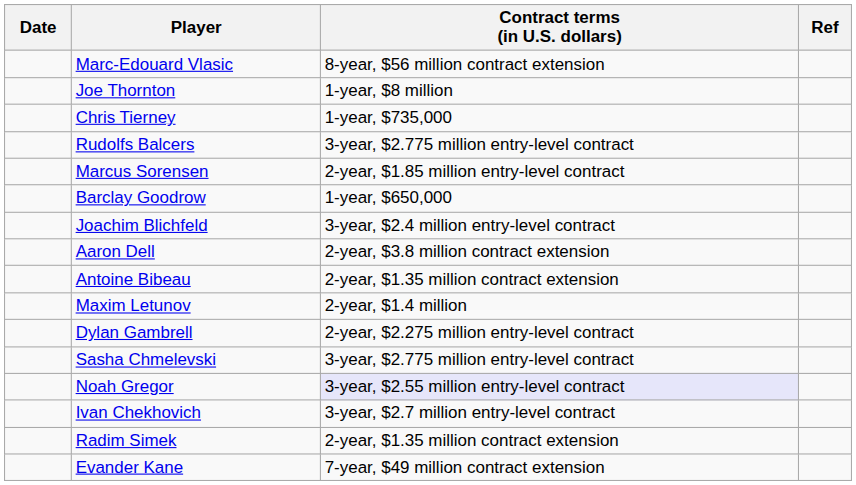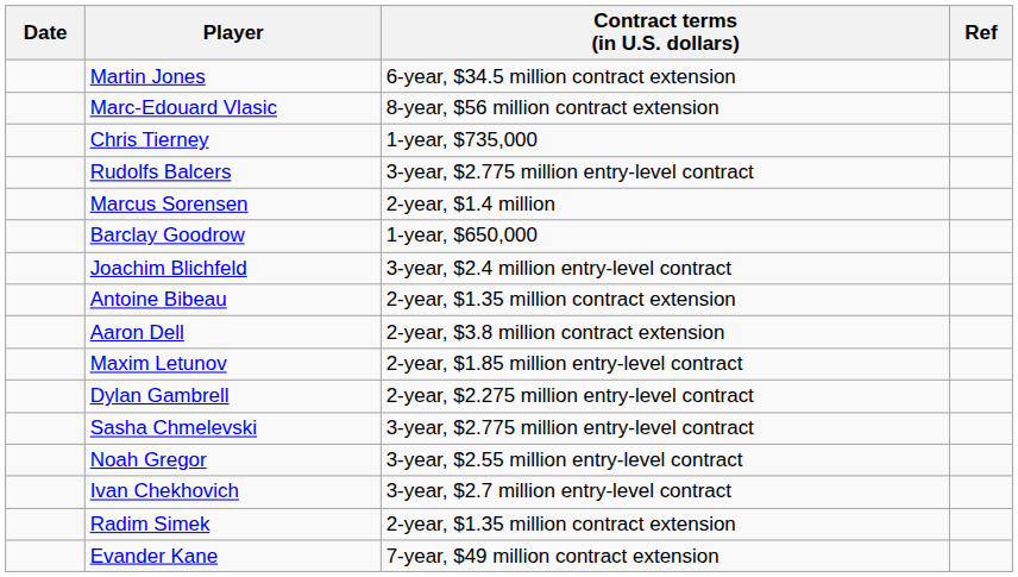+ row: Martin Jones | 6-year, $34.5 million contract extension
- row: Joe Thornton | 1-year, $8 million
Marcus Sorensen | Contract terms (in U.S. dollars): 2-year, $1.85 million entry-level contract -> 2-year, $1.4 million
rows swapped: Aaron Dell <-> Antoine Bibeau
Maxim Letunov | Contract terms (in U.S. dollars): 2-year, $1.4 million -> 2-year, $1.85 million entry-level contract
Noah Gregor | Contract terms (in U.S. dollars): lavender background -> no background
